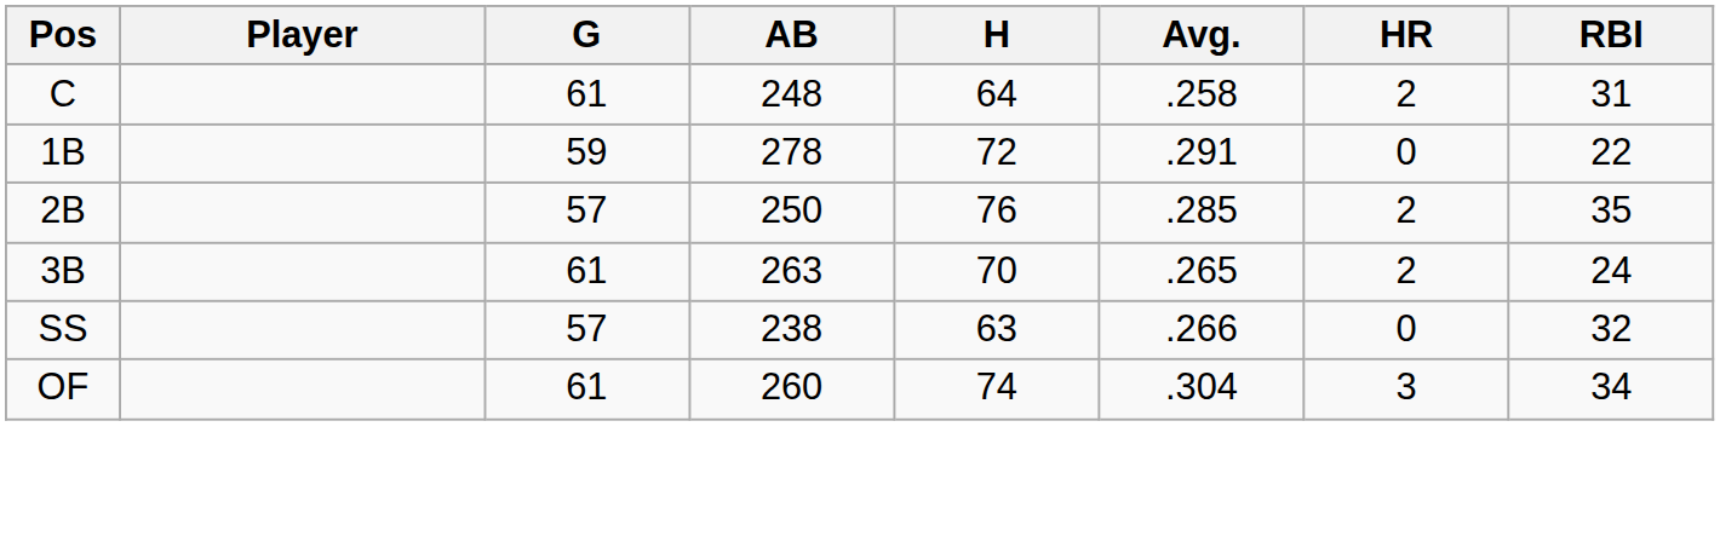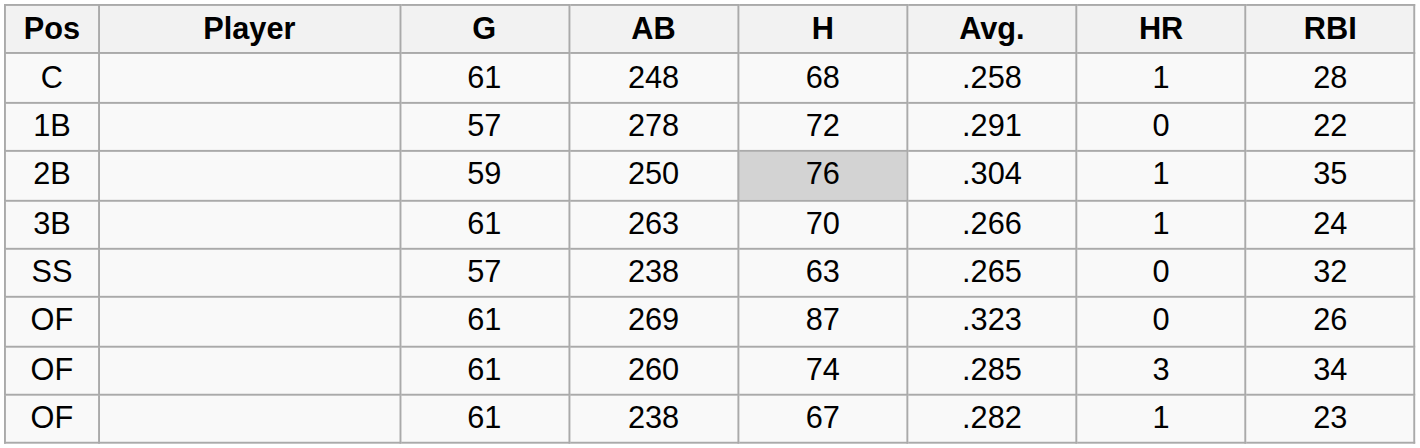248 | H: 64 -> 68
248 | HR: 2 -> 1
248 | RBI: 31 -> 28
278 | G: 59 -> 57
250 | G: 57 -> 59
250 | H: no background -> lightgrey background
250 | Avg.: .285 -> .304
250 | HR: 2 -> 1
263 | Avg.: .265 -> .266
263 | HR: 2 -> 1
SS / 238 | Avg.: .266 -> .265
+ row: OF | 61 | 269 | 87 | .323 | 0 | 26
260 | Avg.: .304 -> .285
+ row: OF | 61 | 238 | 67 | .282 | 1 | 23
